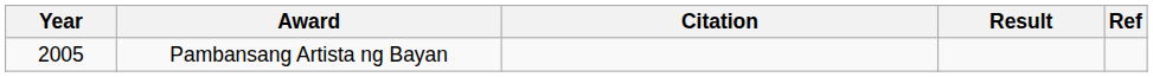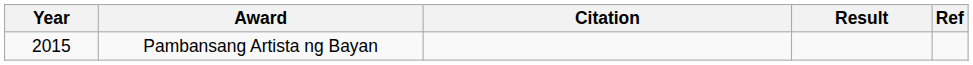Pambansang Artista ng Bayan | Year: 2005 -> 2015
